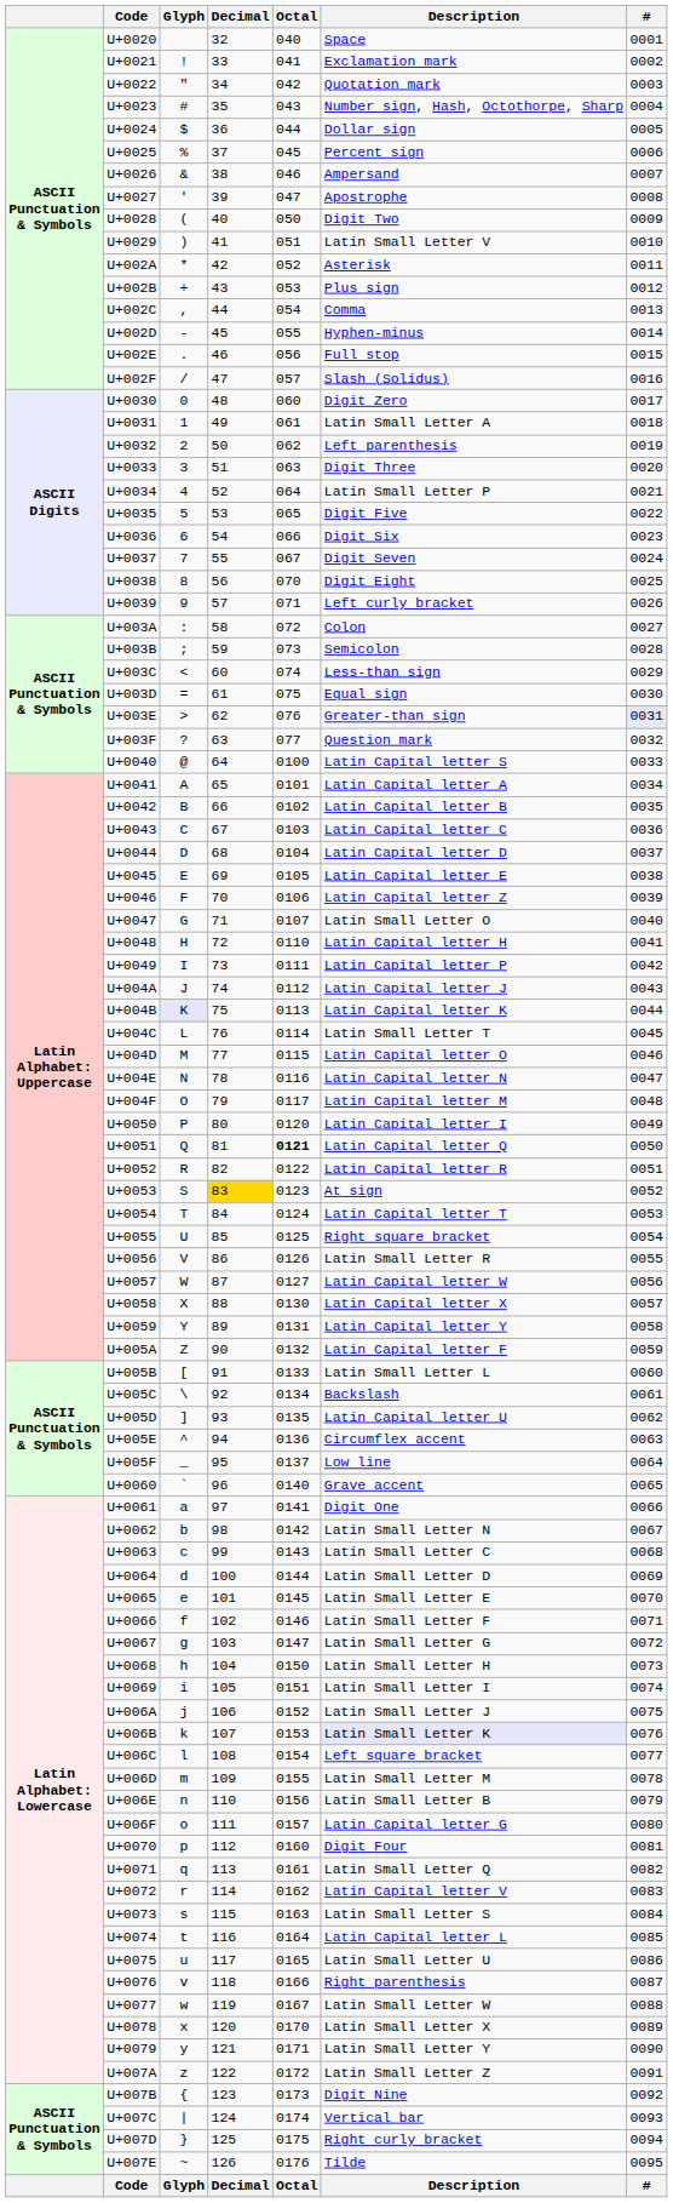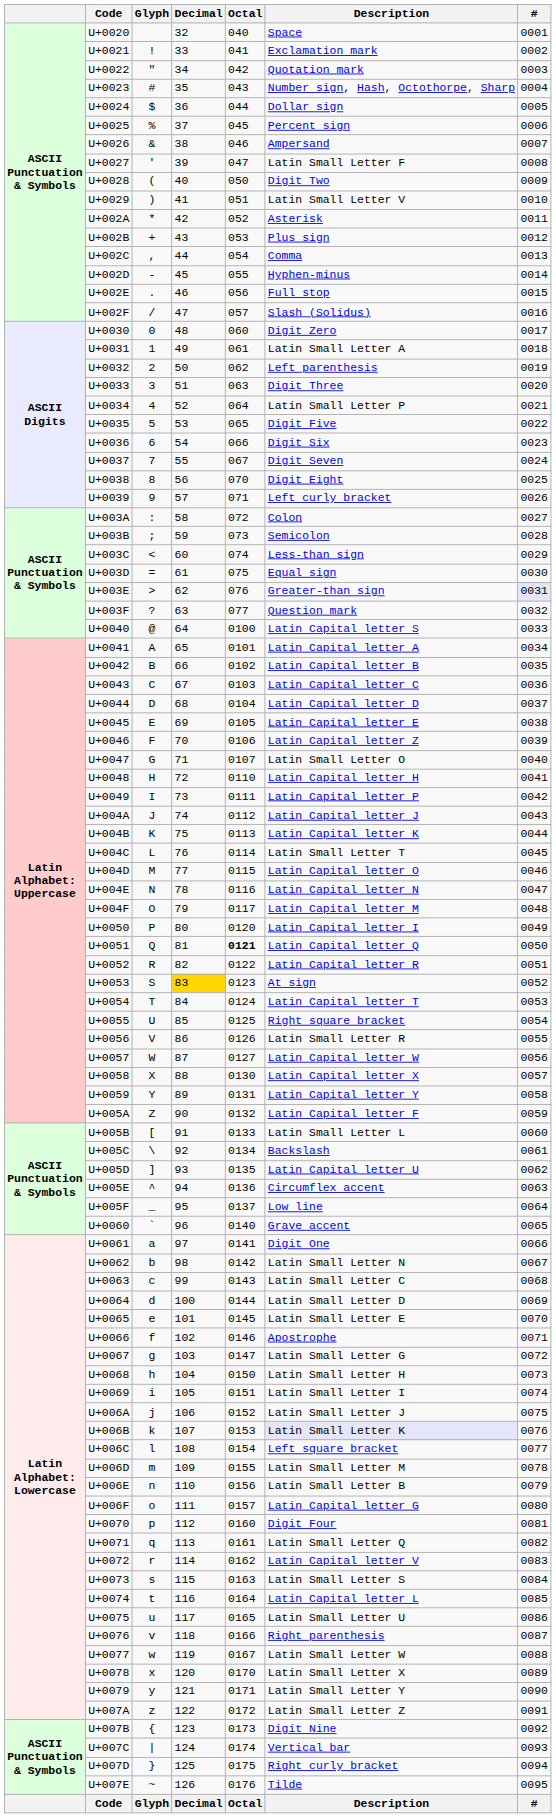U+0027 | Description: Apostrophe -> Latin Small Letter F
U+004B | Glyph: lavender background -> no background
U+0066 | Description: Latin Small Letter F -> Apostrophe
